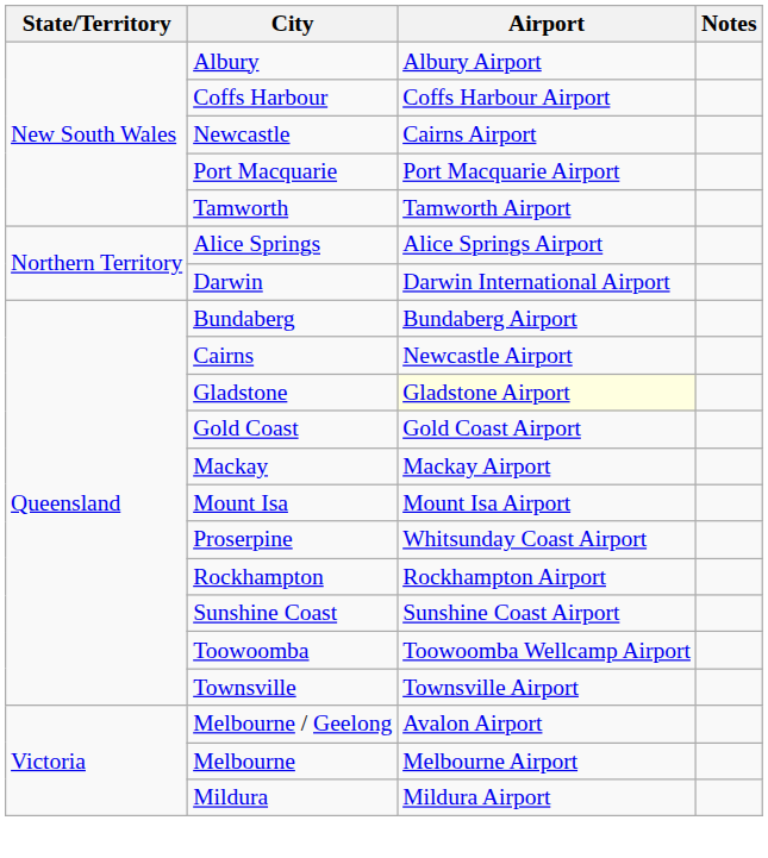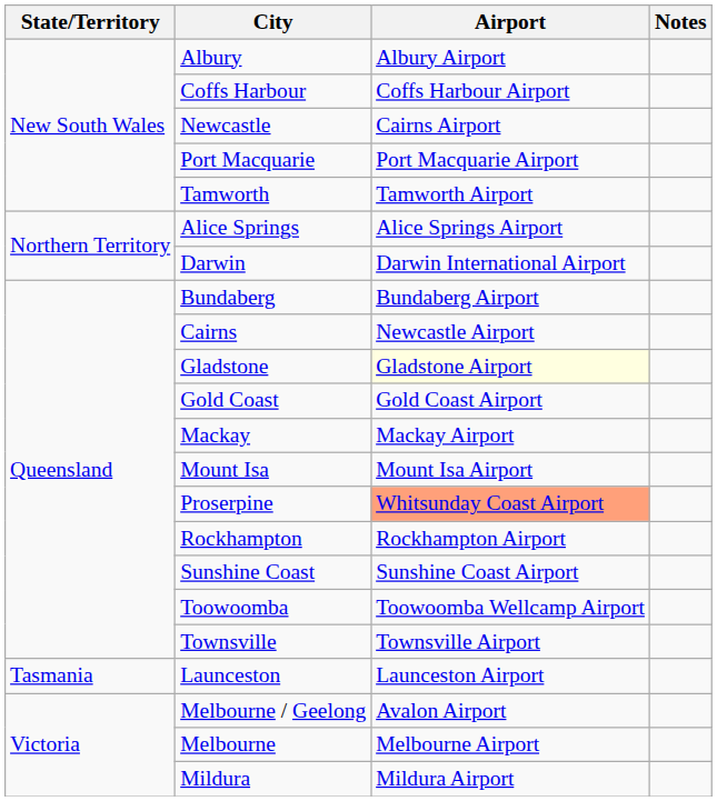Proserpine | Airport: no background -> lightsalmon background
+ row: Tasmania | Launceston | Launceston Airport
